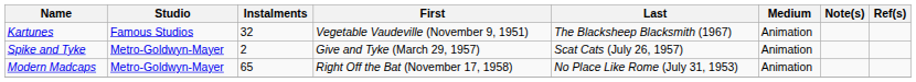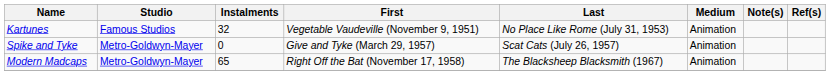Kartunes | Last: The Blacksheep Blacksmith (1967) -> No Place Like Rome (July 31, 1953)
Spike and Tyke | Instalments: 2 -> 0
Modern Madcaps | Last: No Place Like Rome (July 31, 1953) -> The Blacksheep Blacksmith (1967)
